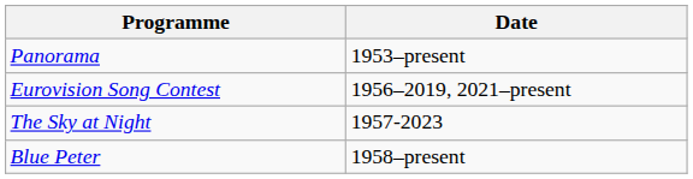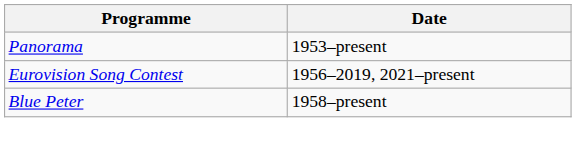- row: The Sky at Night | 1957-2023
